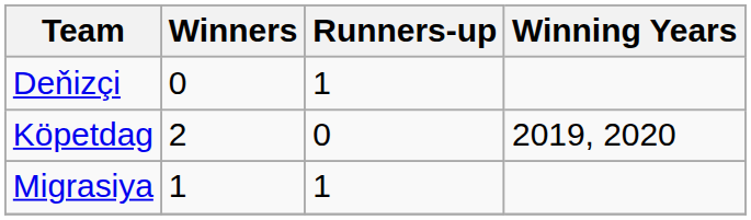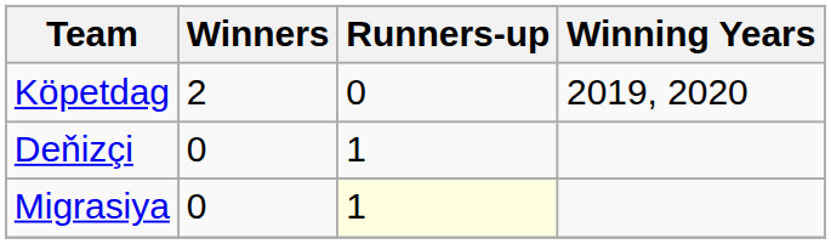rows swapped: Köpetdag <-> Deňizçi
Migrasiya | Winners: 1 -> 0
Migrasiya | Runners-up: no background -> lightyellow background
